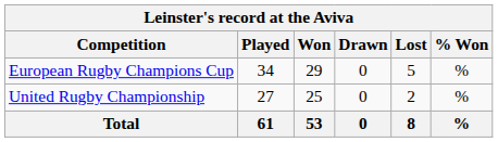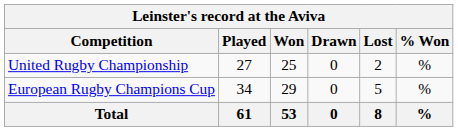rows swapped: United Rugby Championship <-> European Rugby Champions Cup
